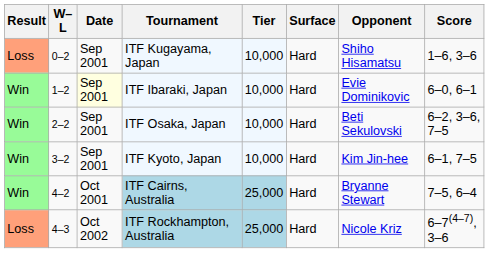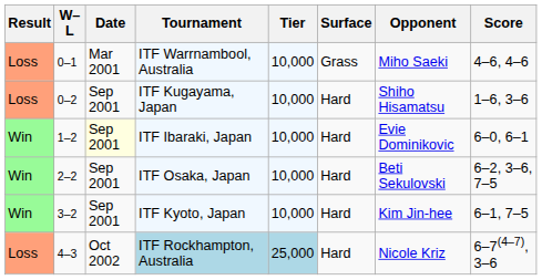+ row: Loss | 0–1 | Mar 2001 | ITF Warrnambool, Australia | 10,000 | Grass | Miho Saeki | 4–6, 4–6
- row: Win | 4–2 | Oct 2001 | ITF Cairns, Australia | 25,000 | Hard | Bryanne Stewart | 7–5, 6–4
